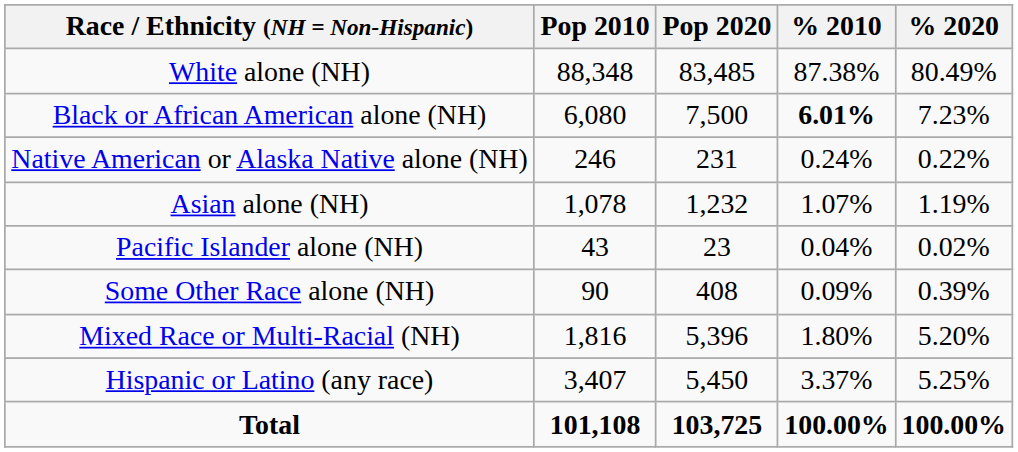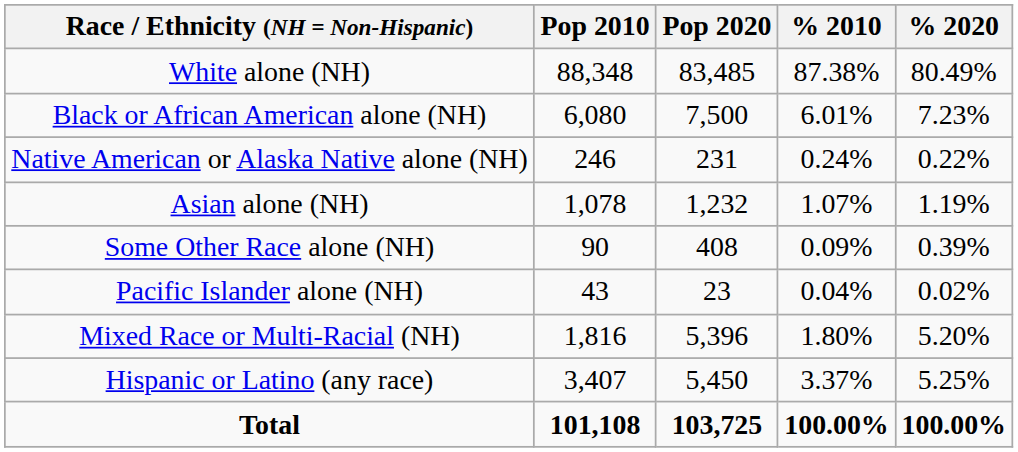Black or African American alone (NH) | % 2010: bold -> normal
rows swapped: Pacific Islander alone (NH) <-> Some Other Race alone (NH)
